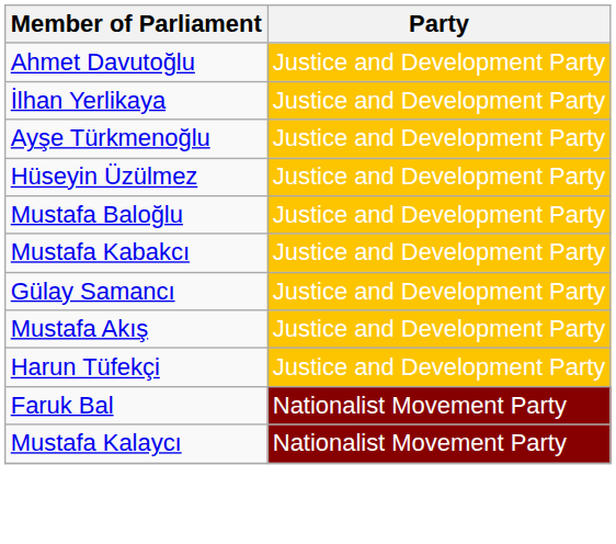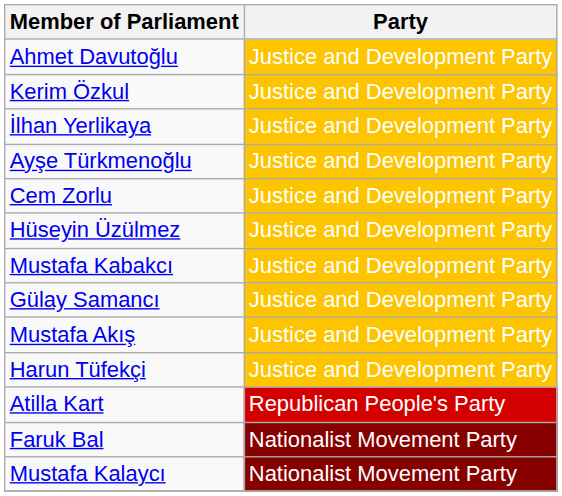+ row: Kerim Özkul | Justice and Development Party
+ row: Cem Zorlu | Justice and Development Party
- row: Mustafa Baloğlu | Justice and Development Party
+ row: Atilla Kart | Republican People's Party
